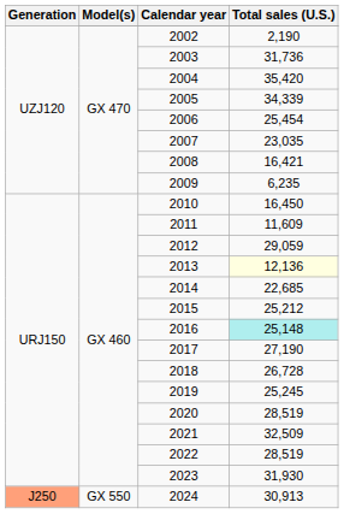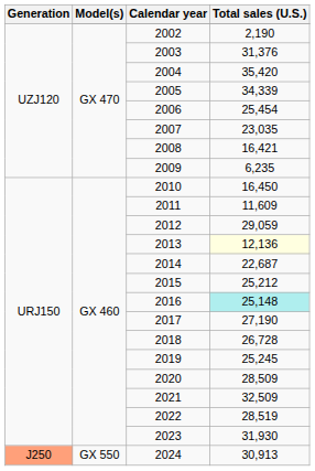2003 | Total sales (U.S.): 31,736 -> 31,376
2014 | Total sales (U.S.): 22,685 -> 22,687
2020 | Total sales (U.S.): 28,519 -> 28,509
